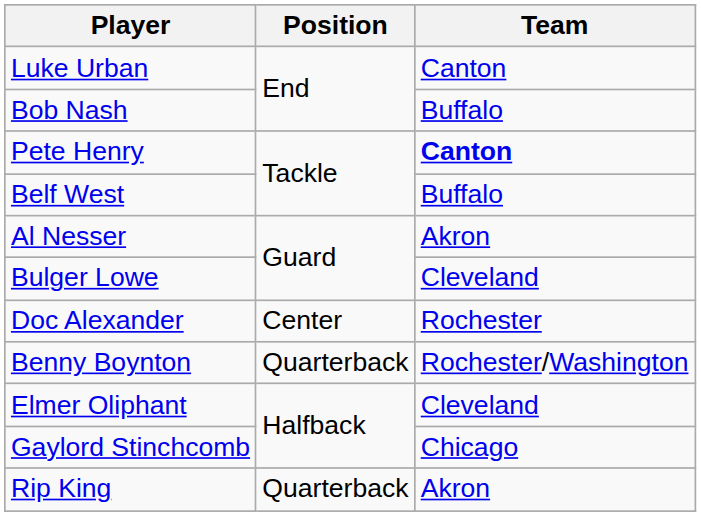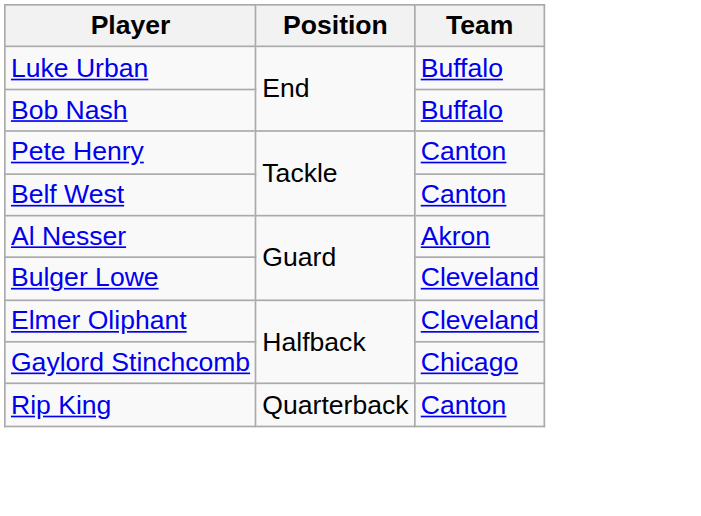Luke Urban | Team: Canton -> Buffalo
Pete Henry | Team: bold -> normal
Belf West | Team: Buffalo -> Canton
- row: Doc Alexander | Center | Rochester
- row: Benny Boynton | Quarterback | Rochester/Washington
Rip King | Team: Akron -> Canton
